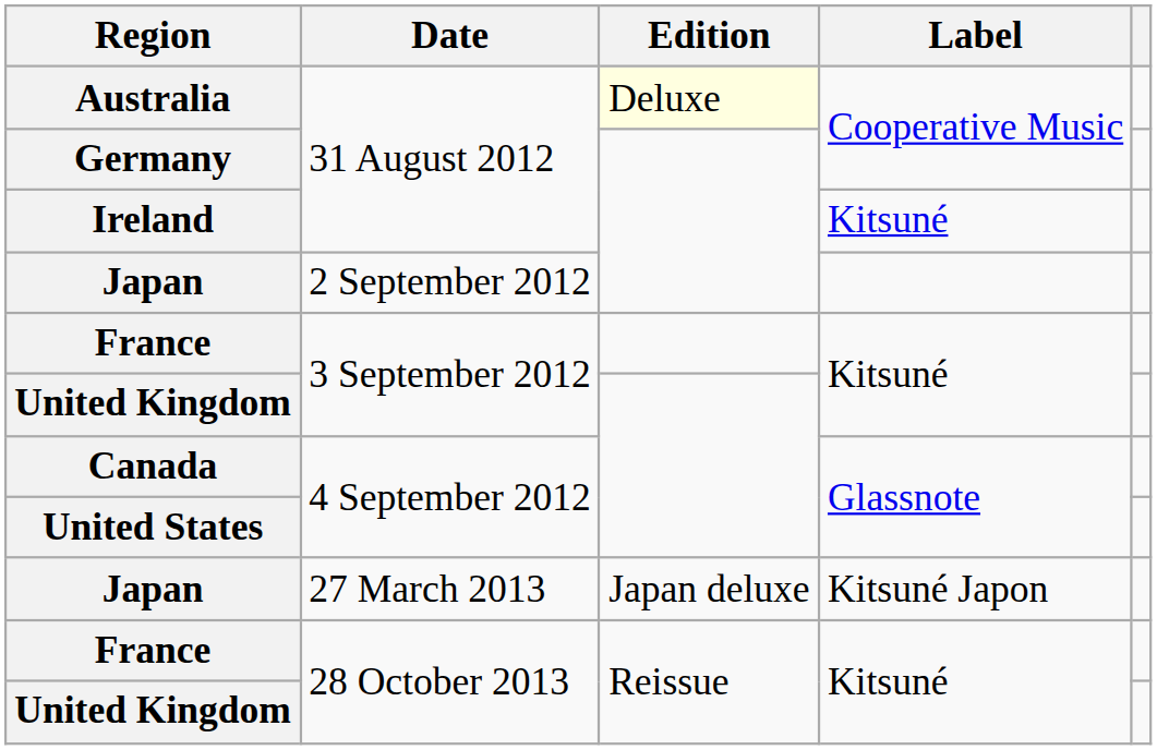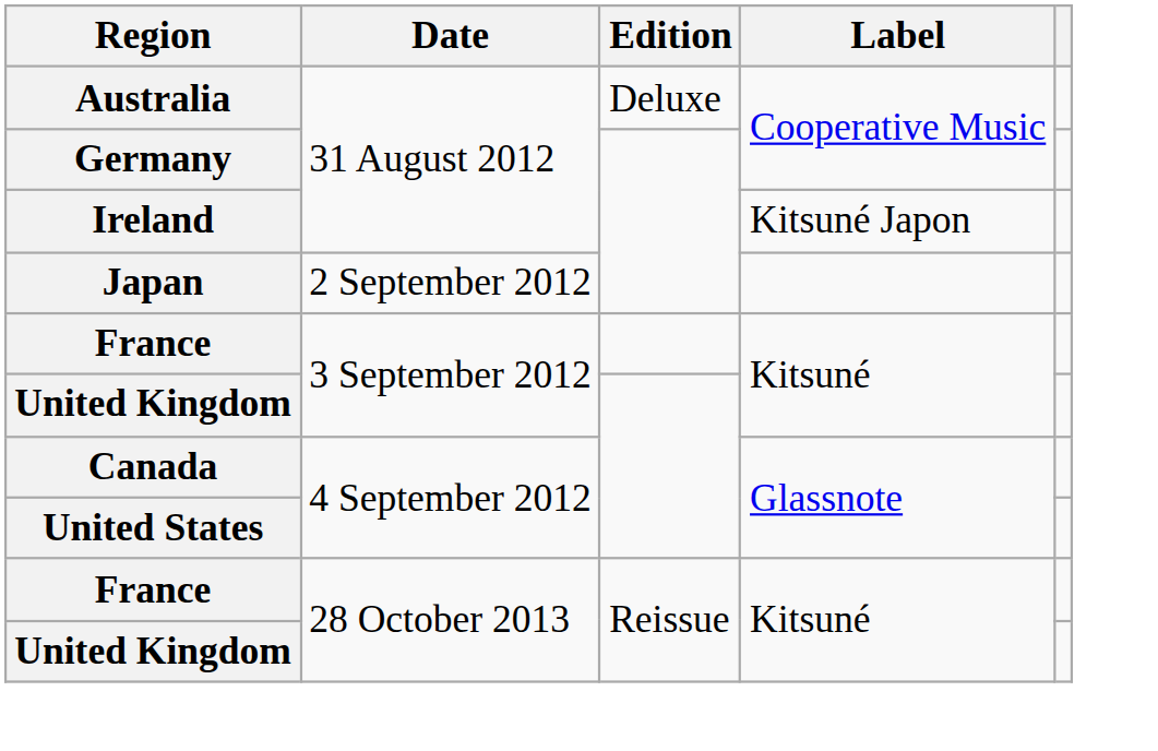Australia | Edition: lightyellow background -> no background
Ireland | Label: Kitsuné -> Kitsuné Japon
- row: Japan | 27 March 2013 | Japan deluxe | Kitsuné Japon
